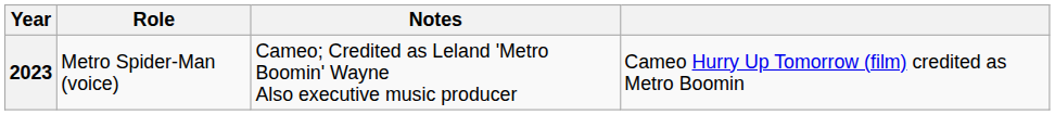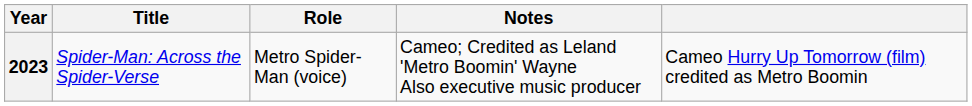+ column: Title | Spider-Man: Across the Spider-Verse
